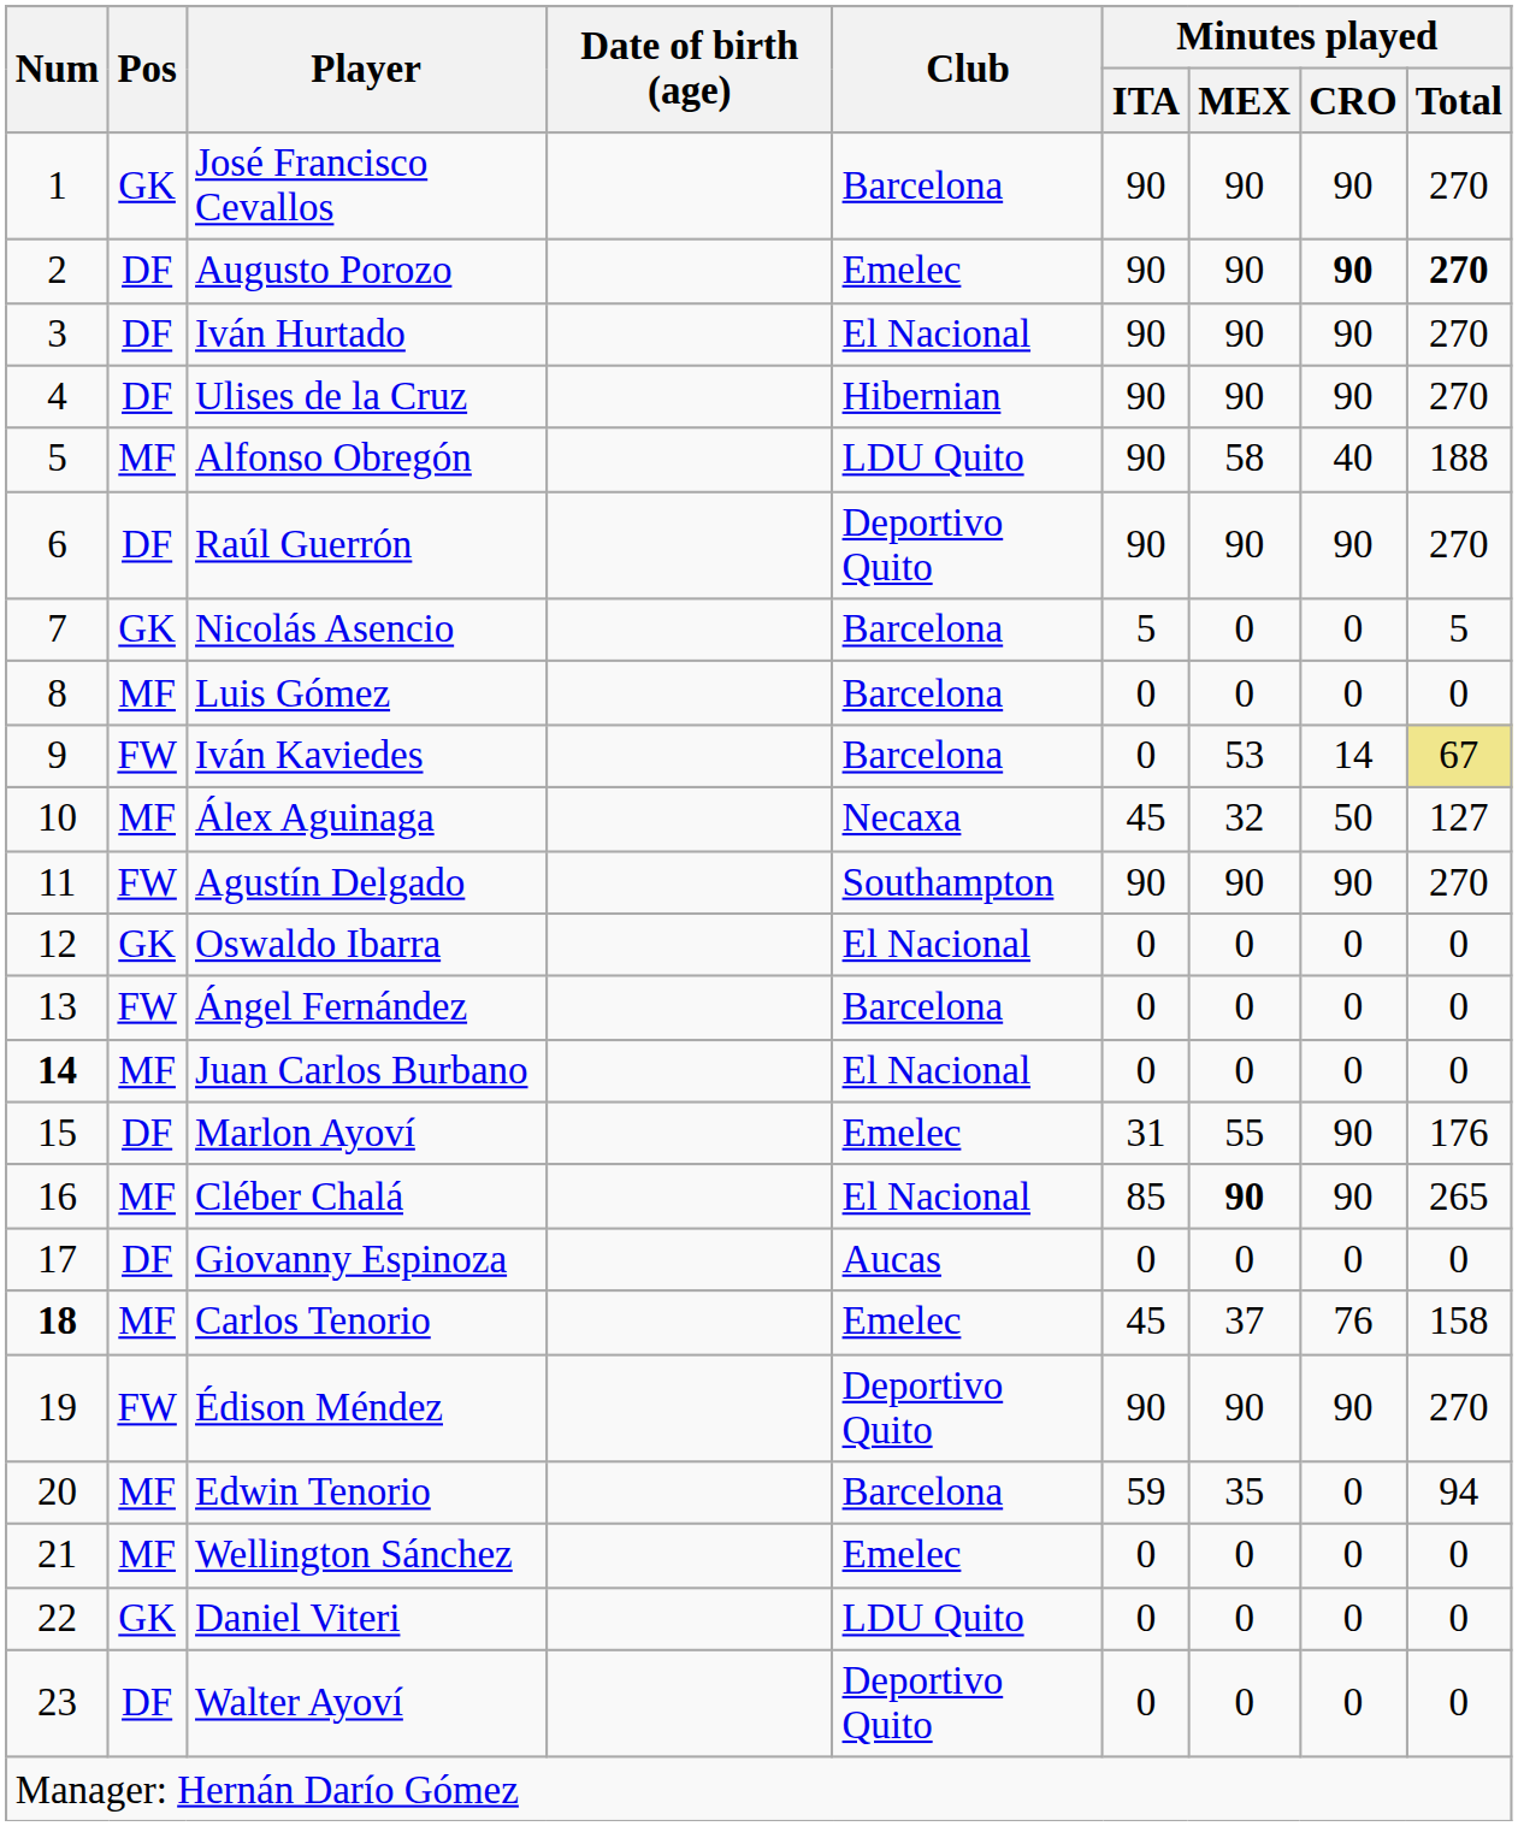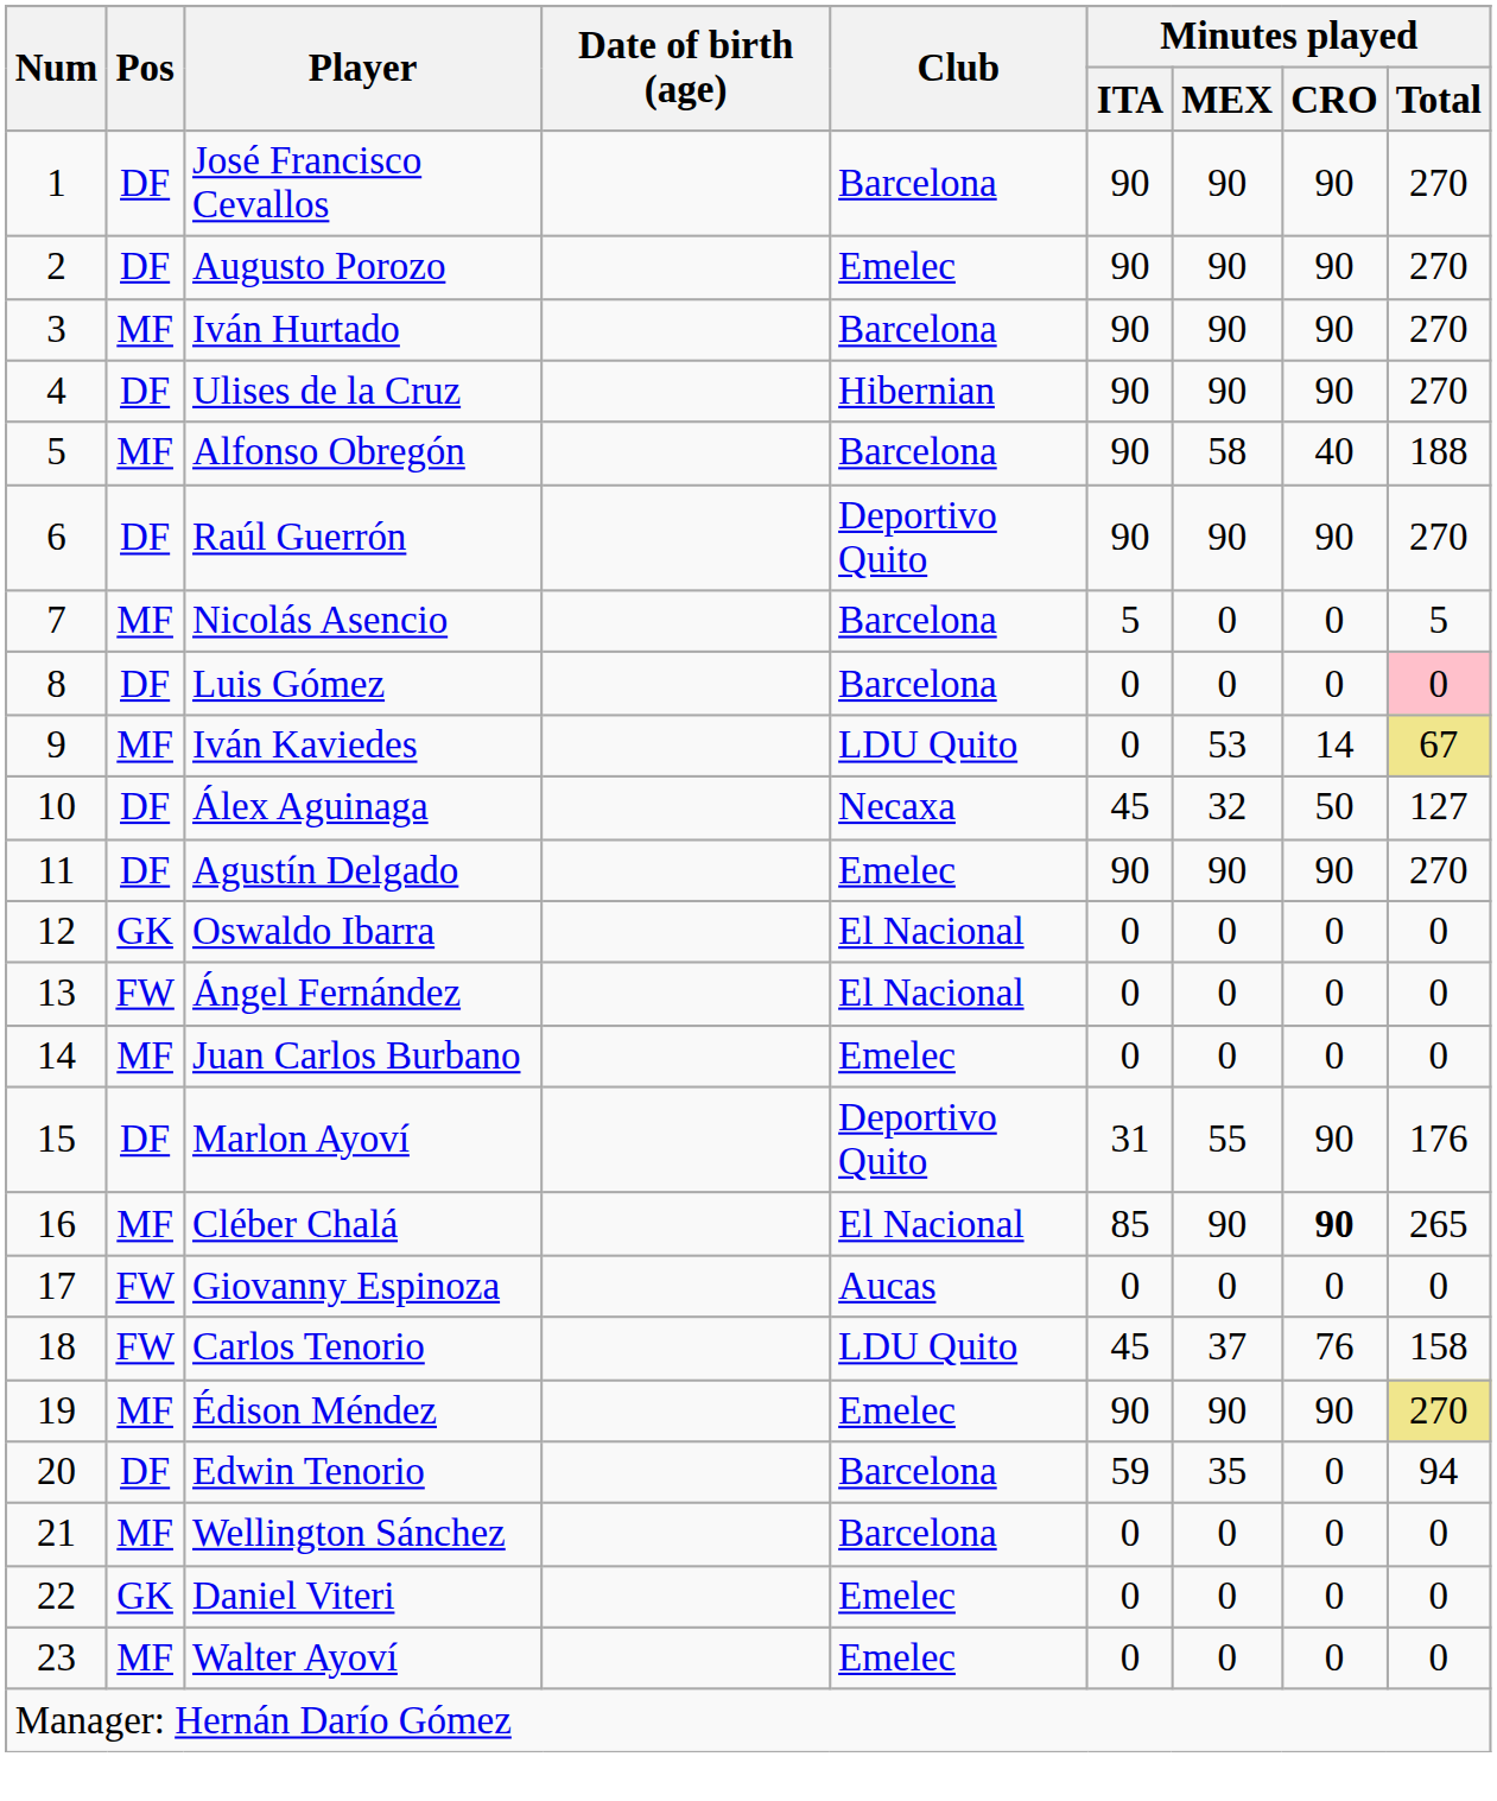José Francisco Cevallos | Pos: GK -> DF
Augusto Porozo | Minutes played / CRO: bold -> normal
Augusto Porozo | Minutes played / Total: bold -> normal
Iván Hurtado | Pos: DF -> MF
Iván Hurtado | Club: El Nacional -> Barcelona
Alfonso Obregón | Club: LDU Quito -> Barcelona
Nicolás Asencio | Pos: GK -> MF
Luis Gómez | Pos: MF -> DF
Luis Gómez | Minutes played / Total: no background -> pink background
Iván Kaviedes | Pos: FW -> MF
Iván Kaviedes | Club: Barcelona -> LDU Quito
Álex Aguinaga | Pos: MF -> DF
Agustín Delgado | Pos: FW -> DF
Agustín Delgado | Club: Southampton -> Emelec
Ángel Fernández | Club: Barcelona -> El Nacional
Juan Carlos Burbano | Num: bold -> normal
Juan Carlos Burbano | Club: El Nacional -> Emelec
Marlon Ayoví | Club: Emelec -> Deportivo Quito
Cléber Chalá | Minutes played / MEX: bold -> normal
Cléber Chalá | Minutes played / CRO: normal -> bold
Giovanny Espinoza | Pos: DF -> FW
Carlos Tenorio | Num: bold -> normal
Carlos Tenorio | Pos: MF -> FW
Carlos Tenorio | Club: Emelec -> LDU Quito
Édison Méndez | Pos: FW -> MF
Édison Méndez | Club: Deportivo Quito -> Emelec
Édison Méndez | Minutes played / Total: no background -> khaki background
Edwin Tenorio | Pos: MF -> DF
Wellington Sánchez | Club: Emelec -> Barcelona
Daniel Viteri | Club: LDU Quito -> Emelec
Walter Ayoví | Pos: DF -> MF
Walter Ayoví | Club: Deportivo Quito -> Emelec
